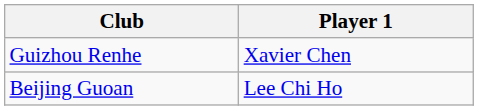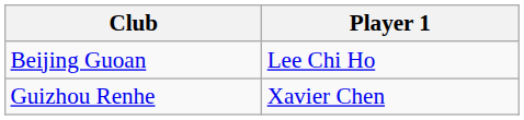rows swapped: Beijing Guoan <-> Guizhou Renhe
